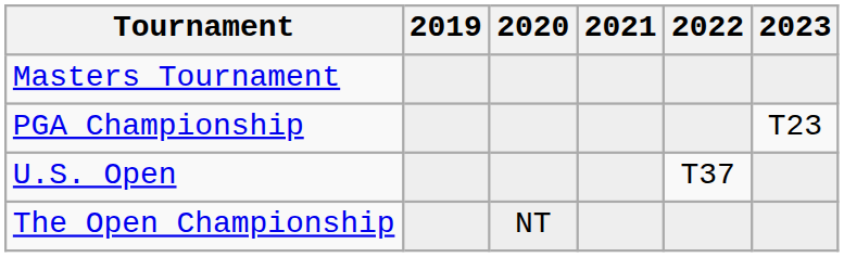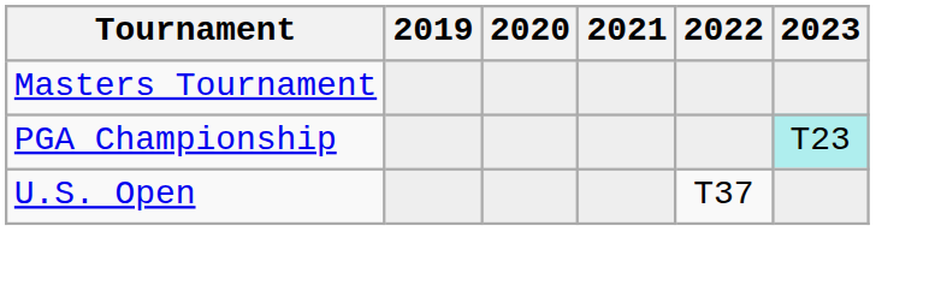PGA Championship | 2023: no background -> paleturquoise background
- row: The Open Championship | NT
